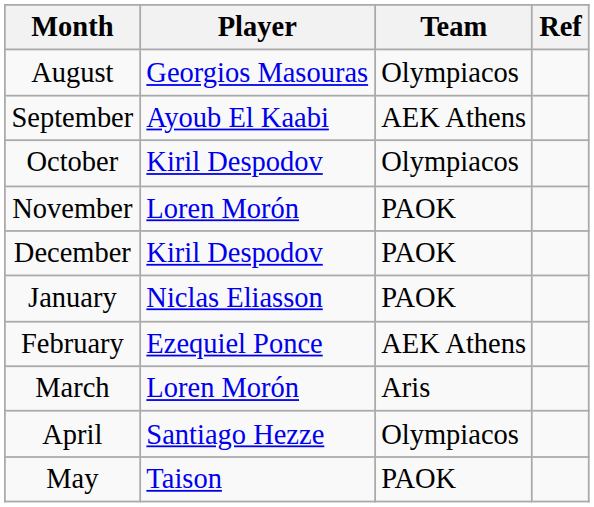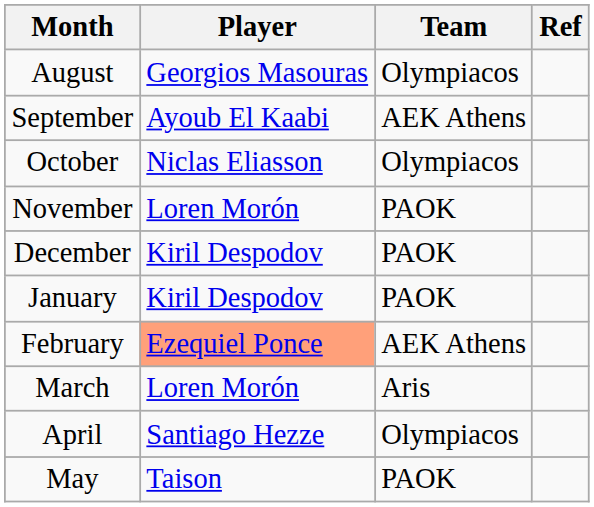October | Player: Kiril Despodov -> Niclas Eliasson
January | Player: Niclas Eliasson -> Kiril Despodov
February | Player: no background -> lightsalmon background
